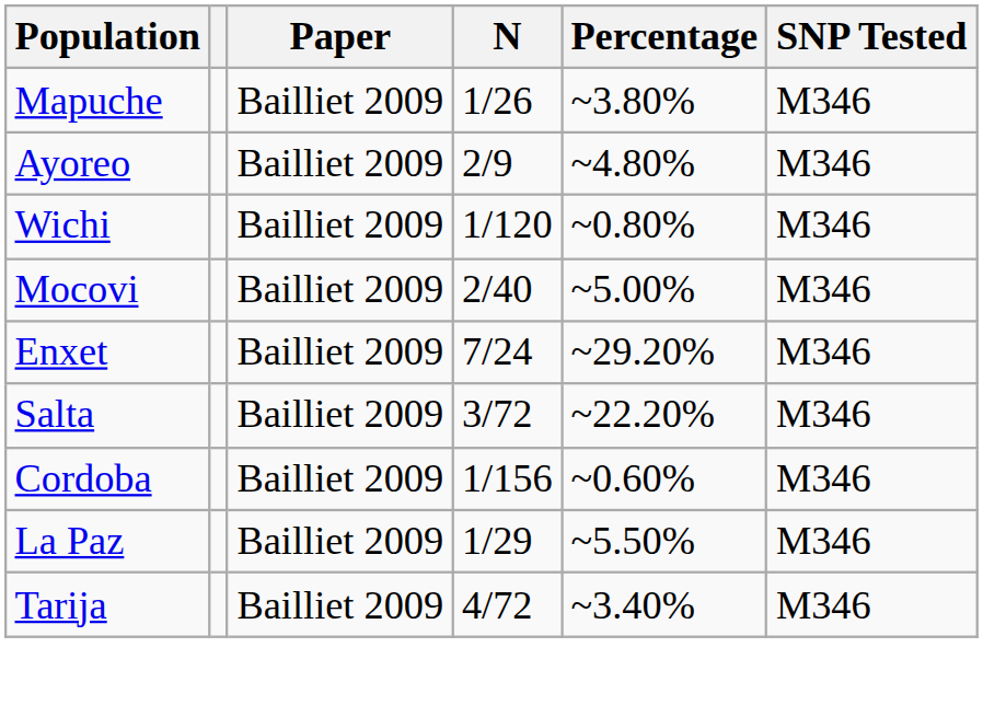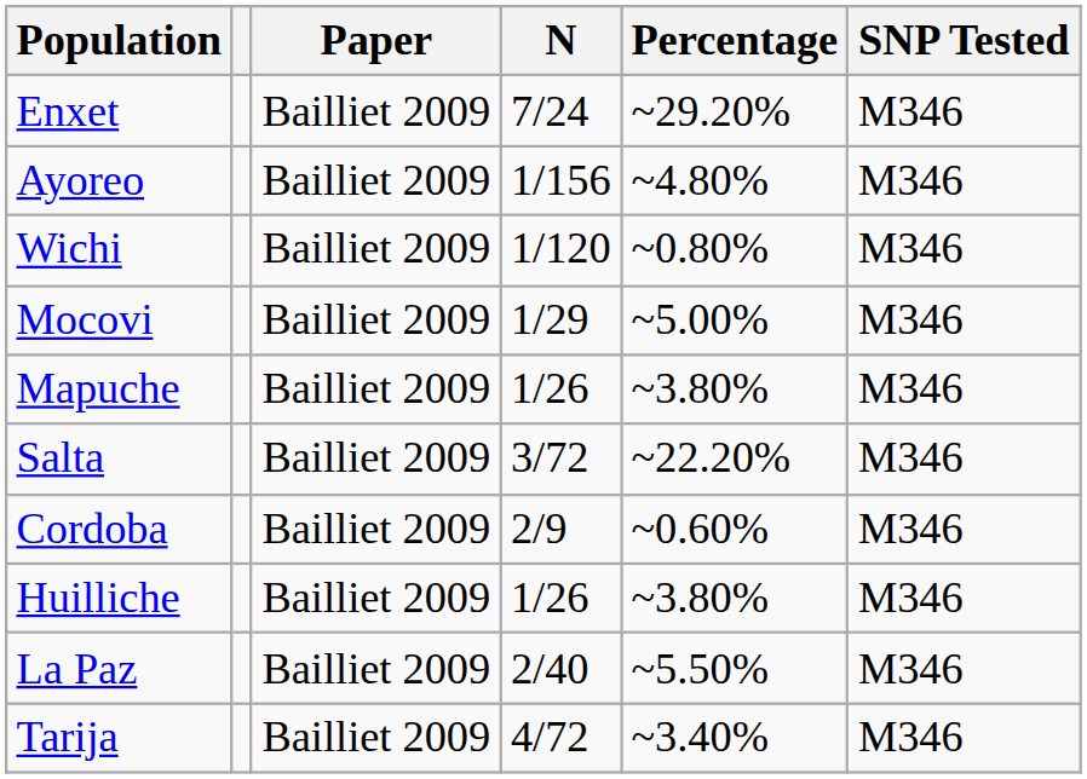rows swapped: Enxet <-> Mapuche
Ayoreo | N: 2/9 -> 1/156
Mocovi | N: 2/40 -> 1/29
Cordoba | N: 1/156 -> 2/9
+ row: Huilliche | Bailliet 2009 | 1/26 | ~3.80% | M346
La Paz | N: 1/29 -> 2/40
